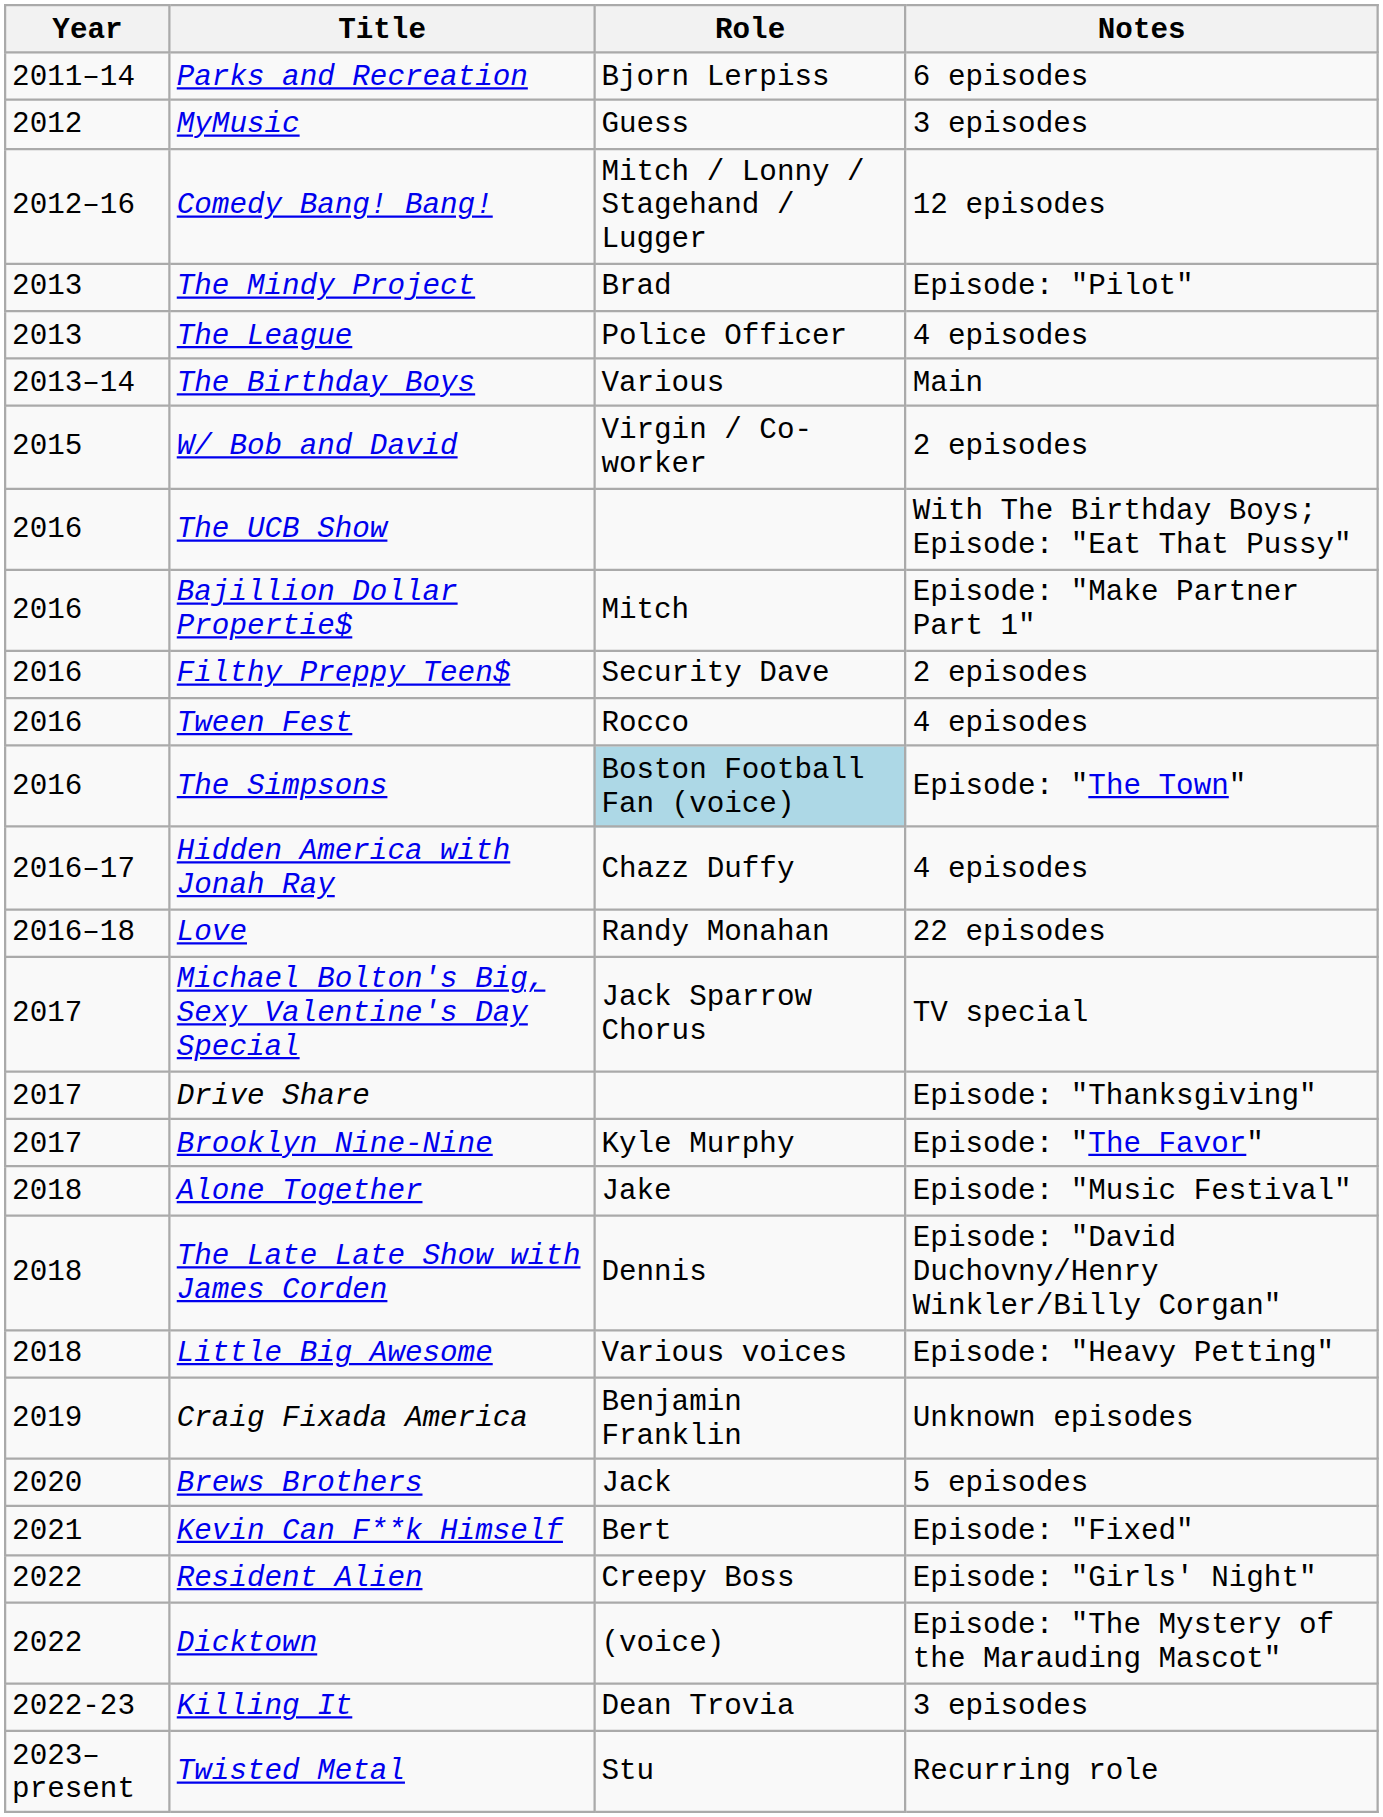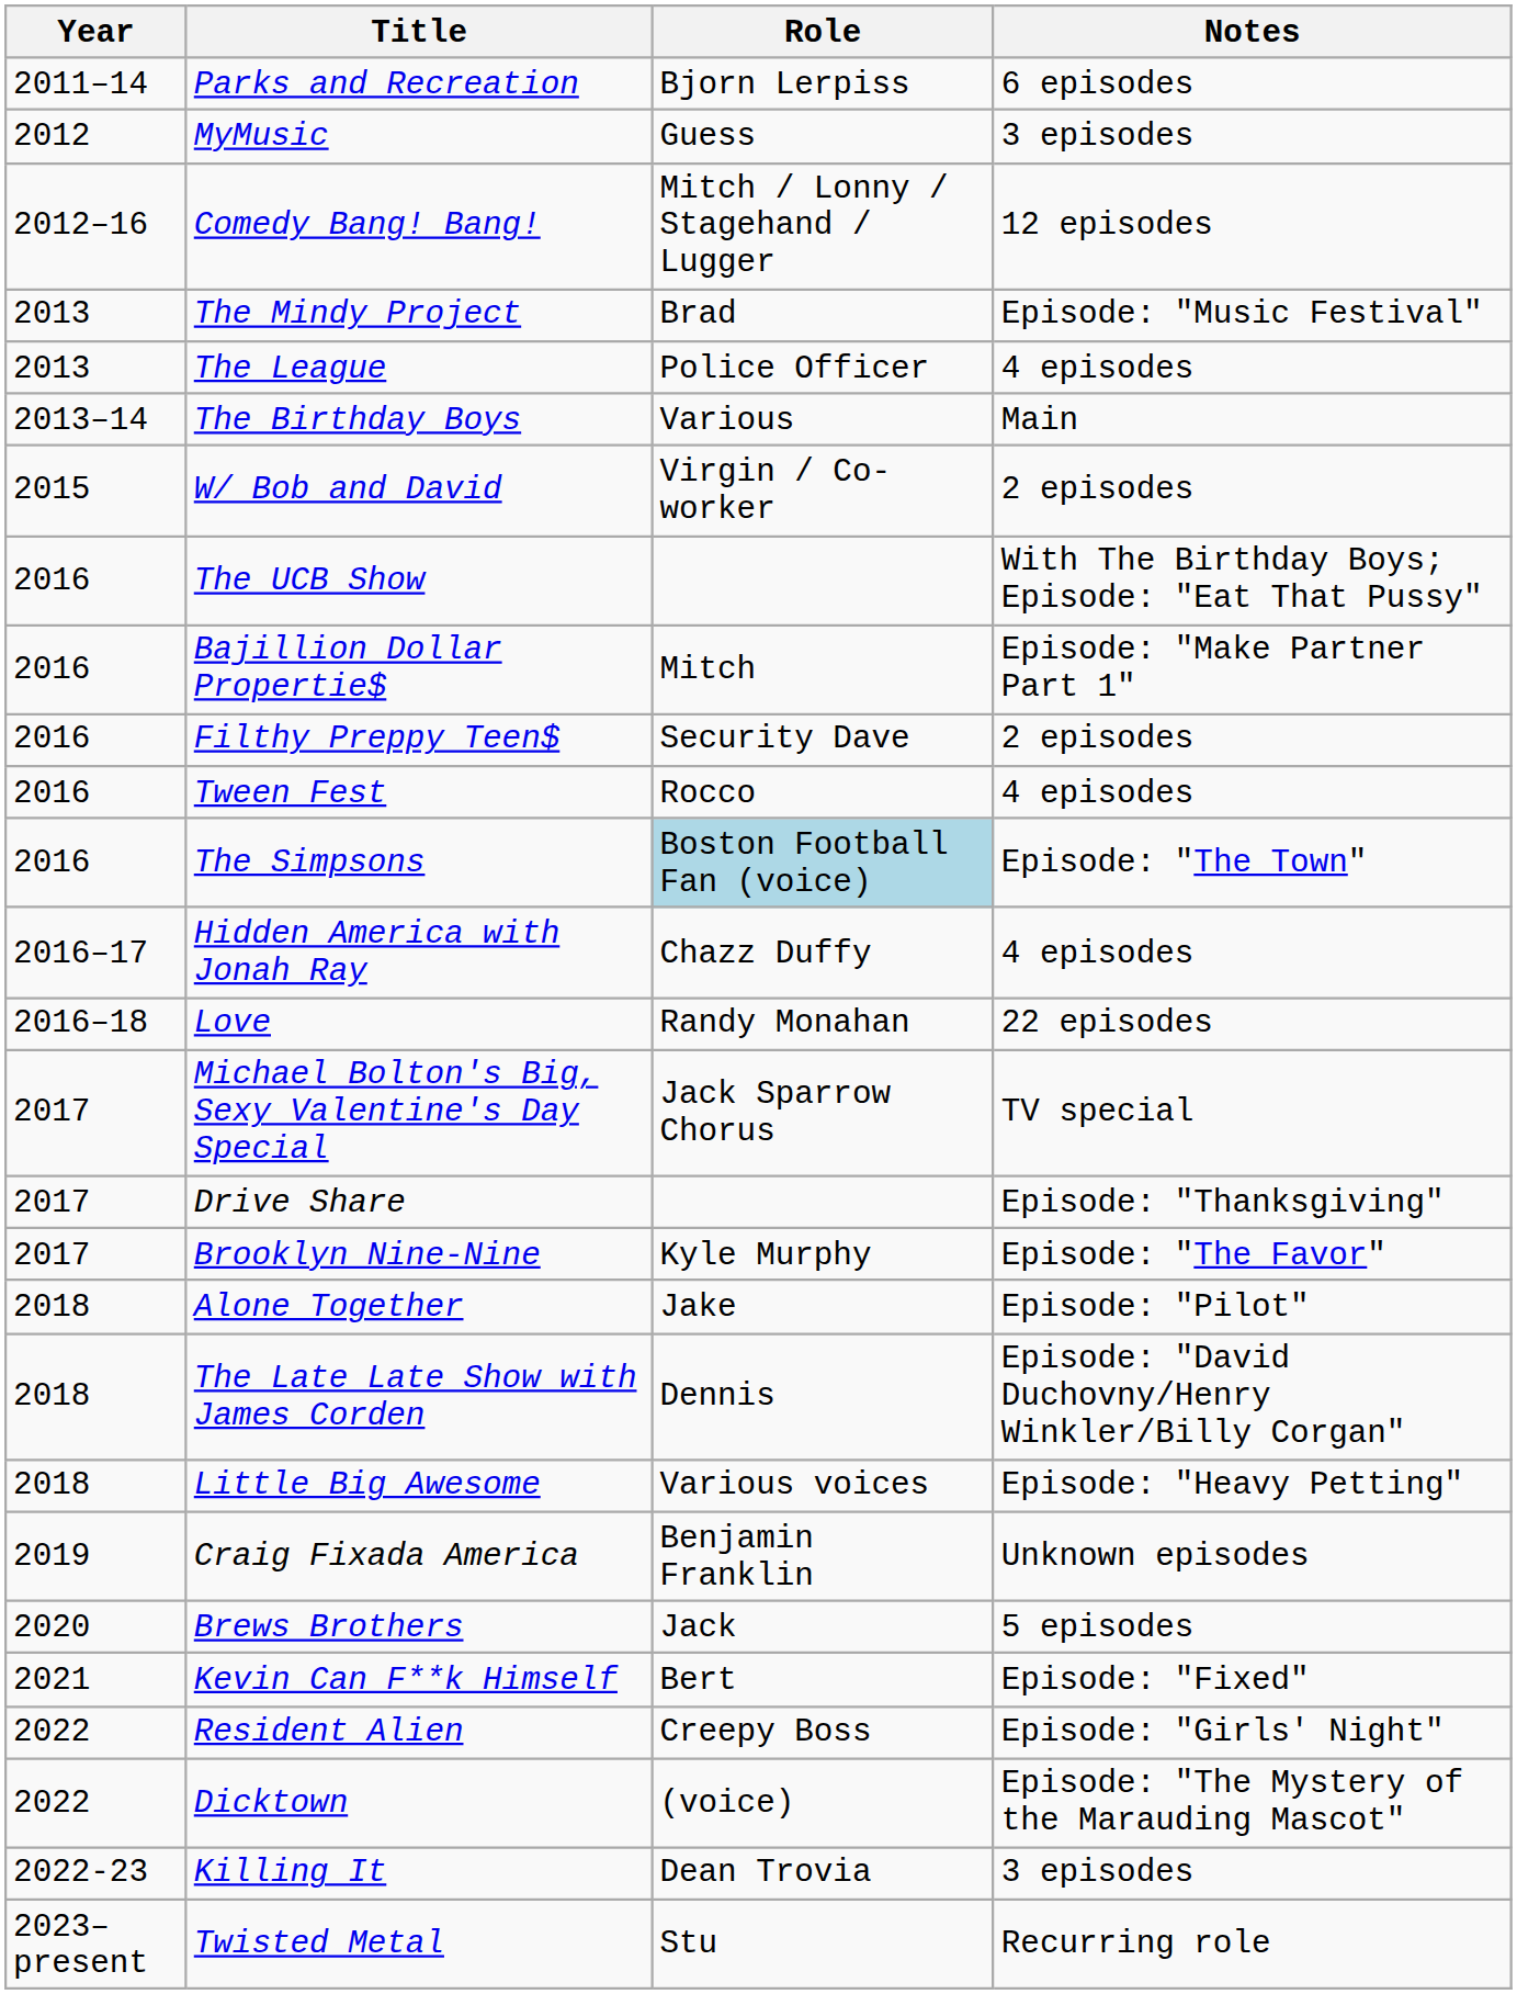The Mindy Project | Notes: Episode: "Pilot" -> Episode: "Music Festival"
Alone Together | Notes: Episode: "Music Festival" -> Episode: "Pilot"
